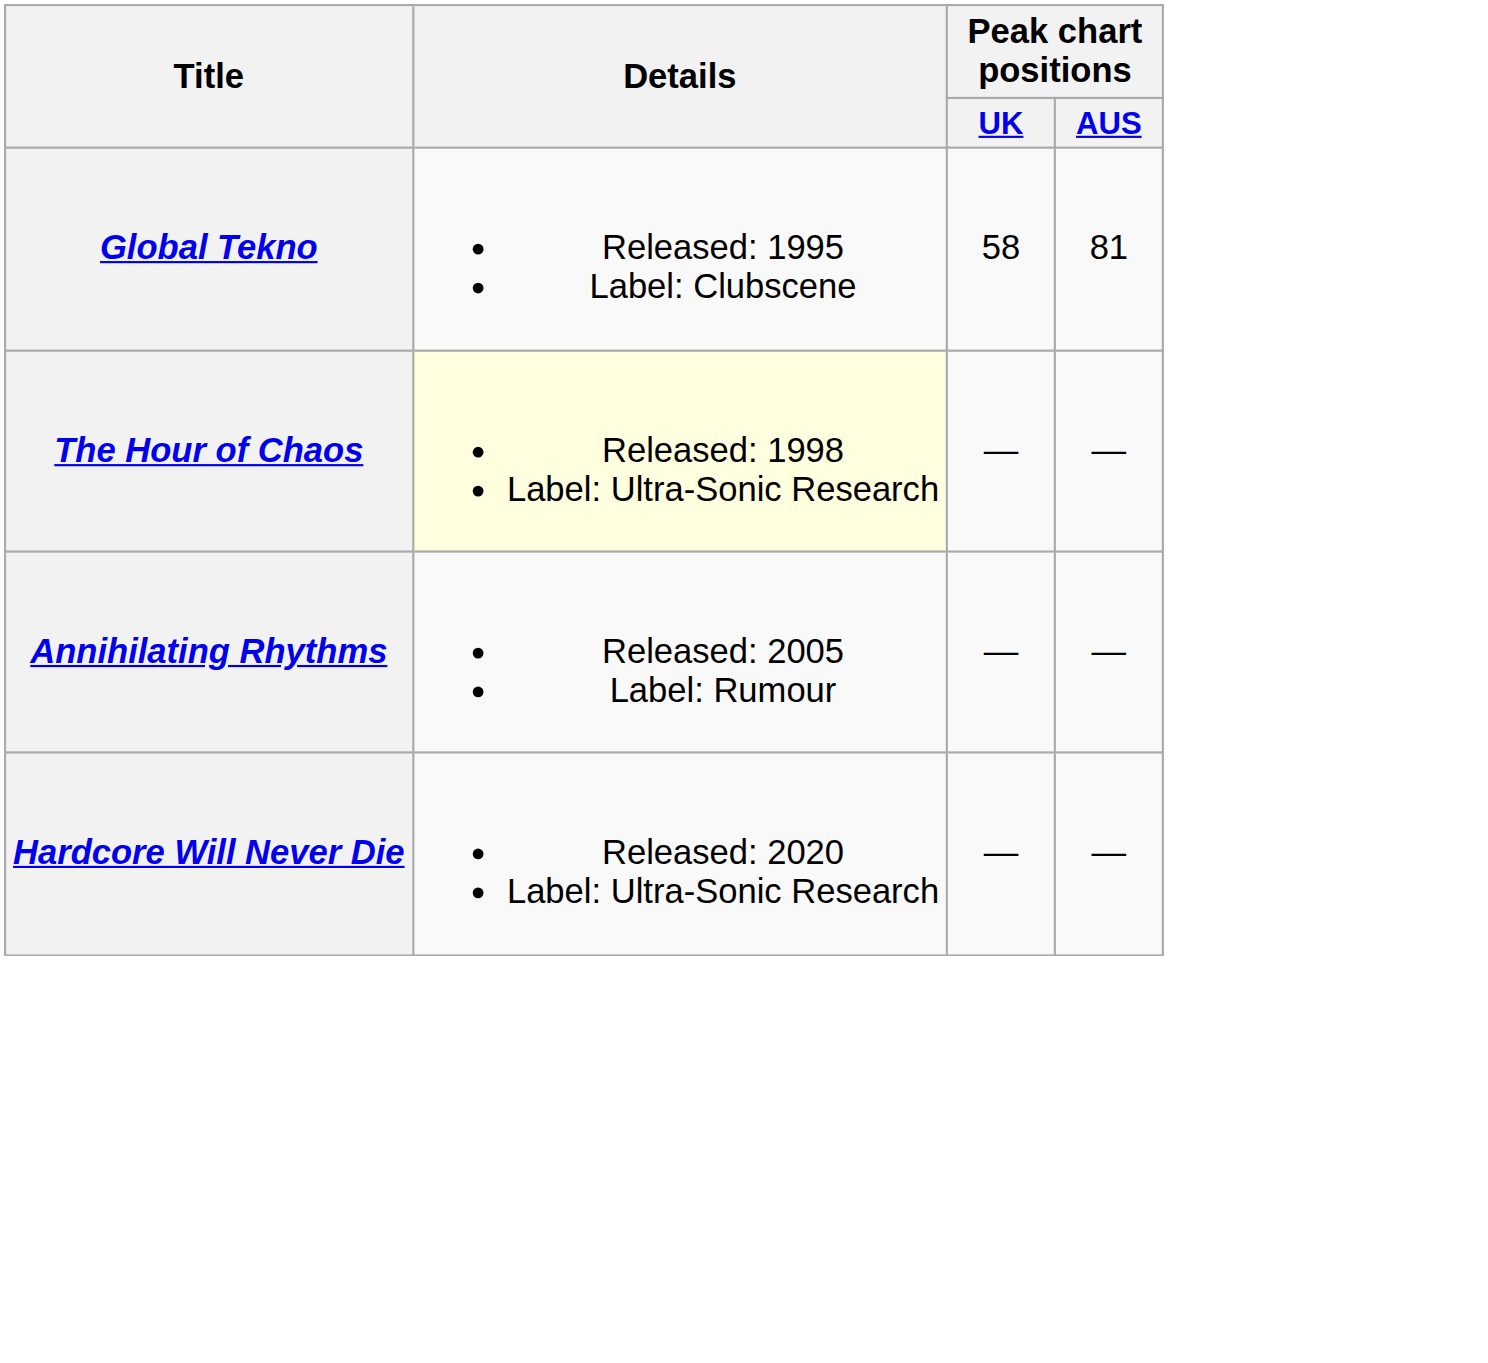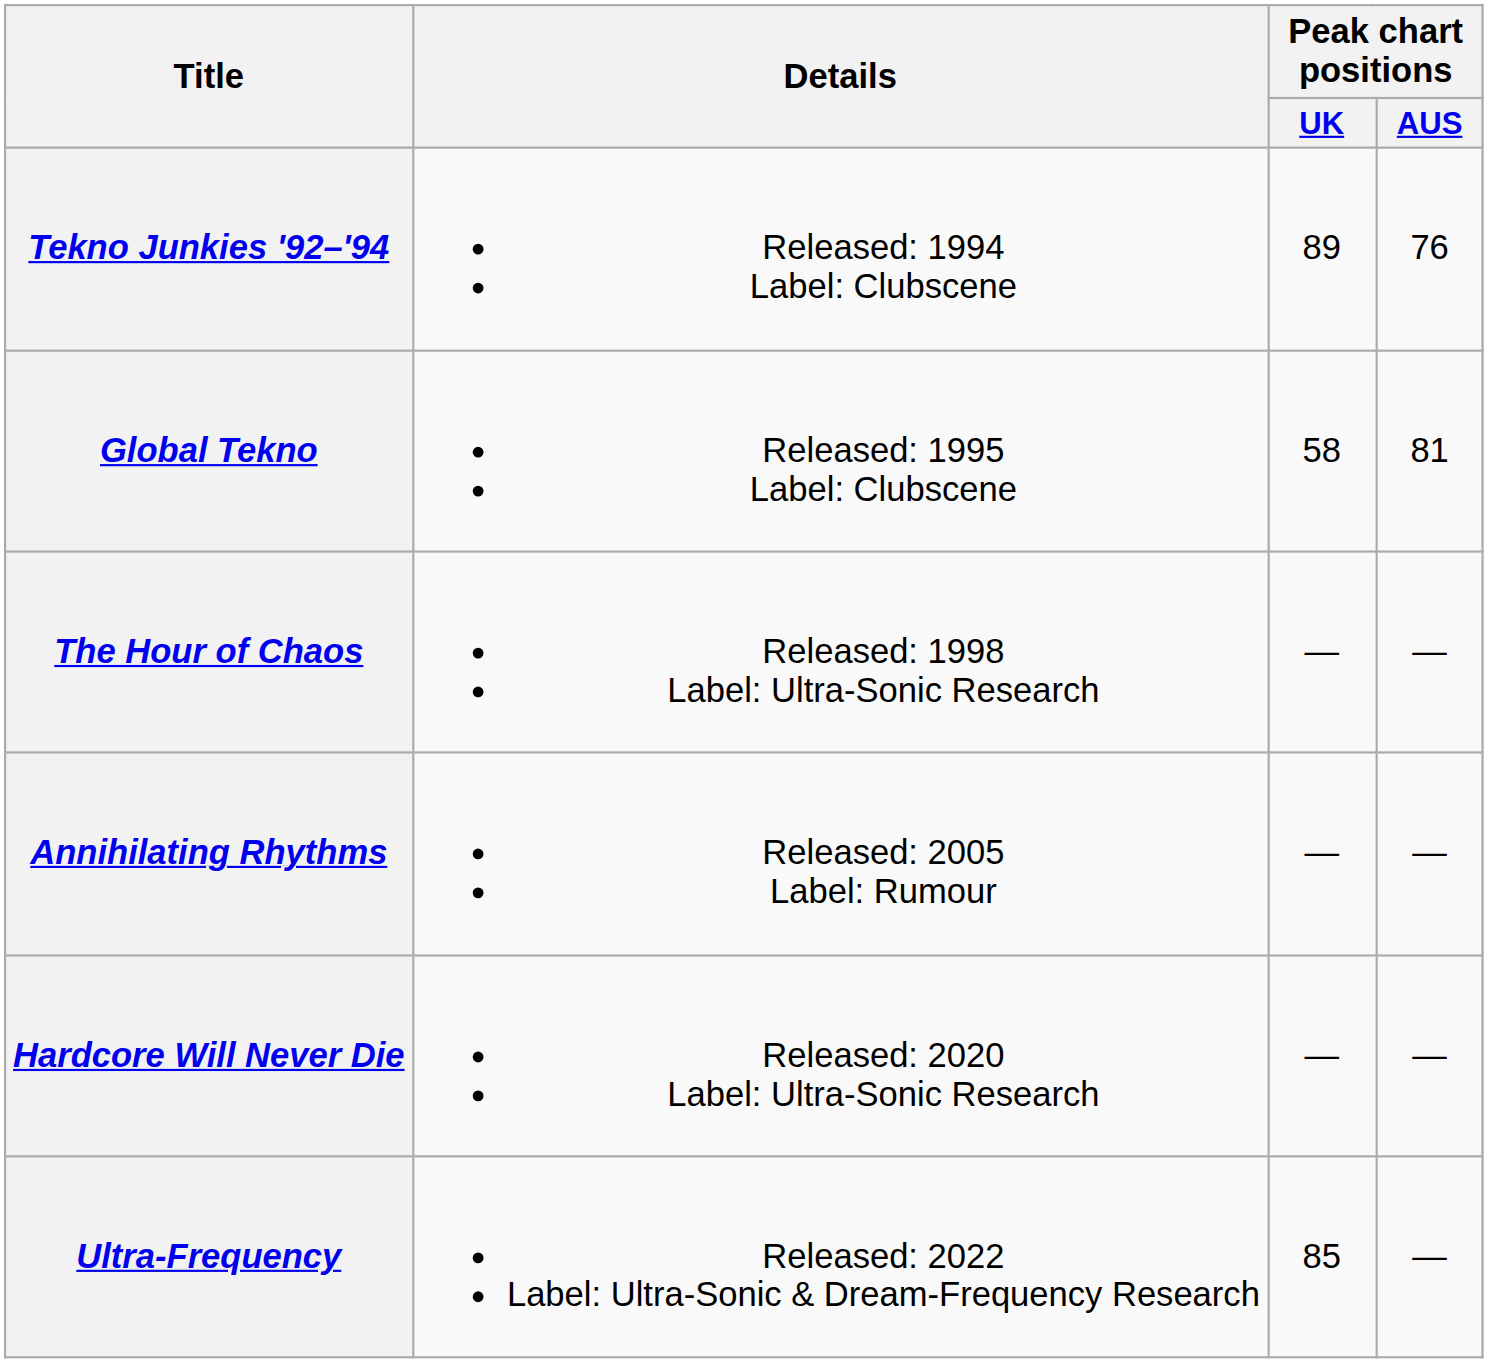+ row: Tekno Junkies '92–'94 | Released: 1994 Label: Clubscene | 89 | 76
The Hour of Chaos | Details: lightyellow background -> no background
+ row: Ultra-Frequency | Released: 2022 Label: Ultra-Sonic & Dream-Frequency Research | 85 | —
